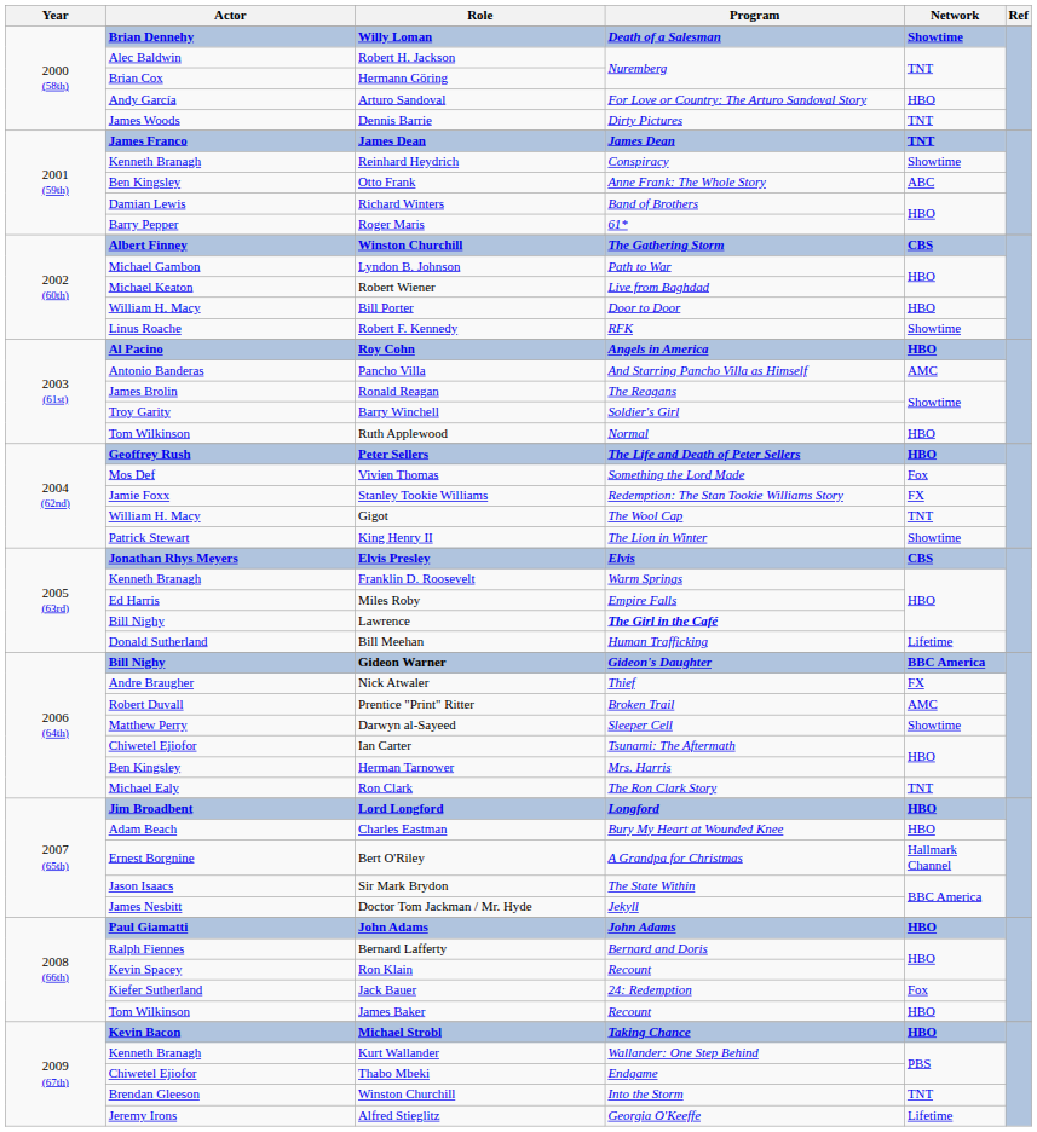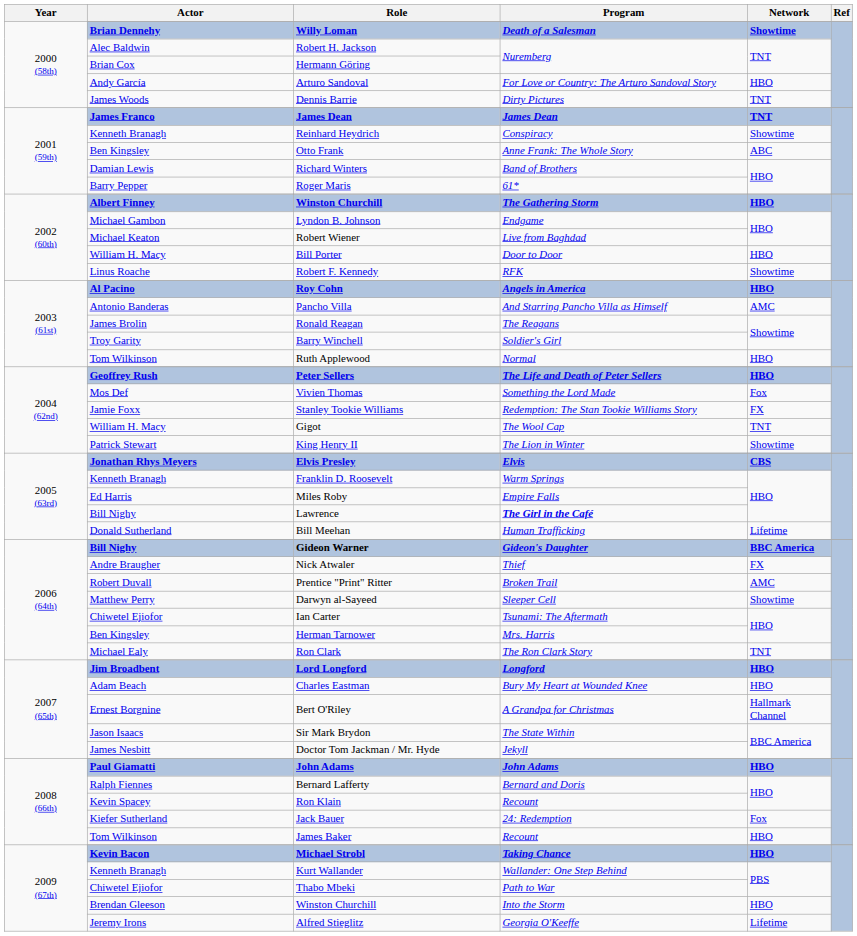2002 (60th) / Winston Churchill | Network: CBS -> HBO
Lyndon B. Johnson | Program: Path to War -> Endgame
Thabo Mbeki | Program: Endgame -> Path to War
2009 (67th) / Winston Churchill | Network: TNT -> HBO
